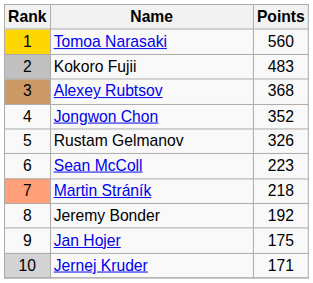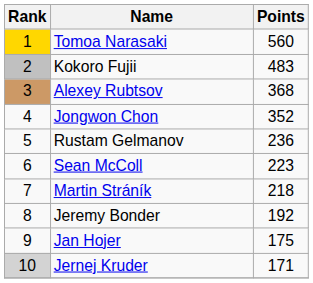Rustam Gelmanov | Points: 326 -> 236
Martin Stráník | Rank: lightsalmon background -> no background
